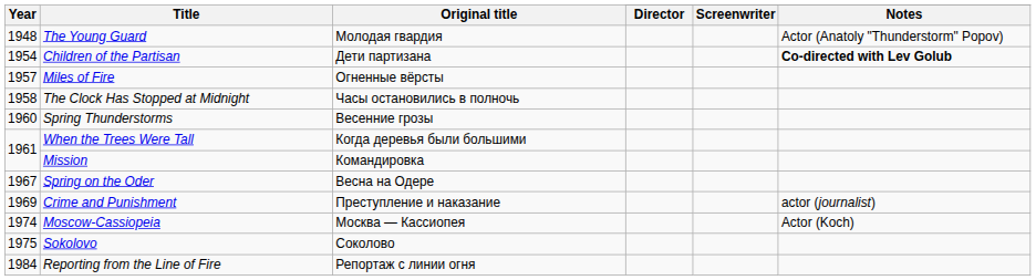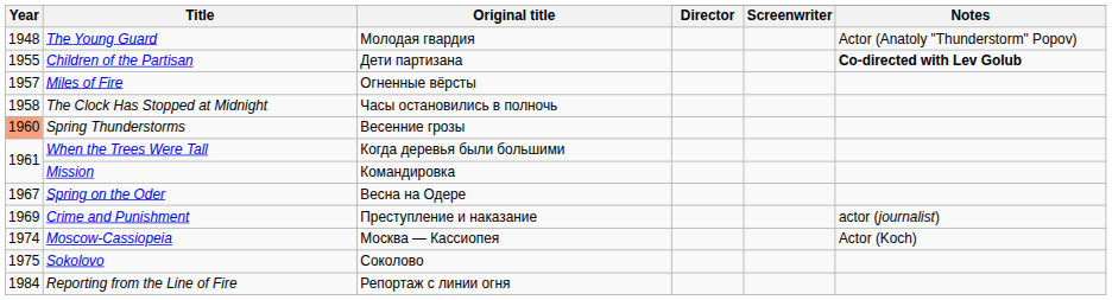Children of the Partisan | Year: 1954 -> 1955
Spring Thunderstorms | Year: no background -> lightsalmon background
